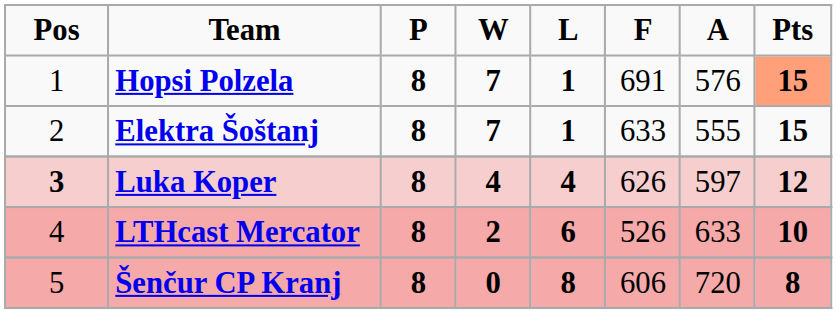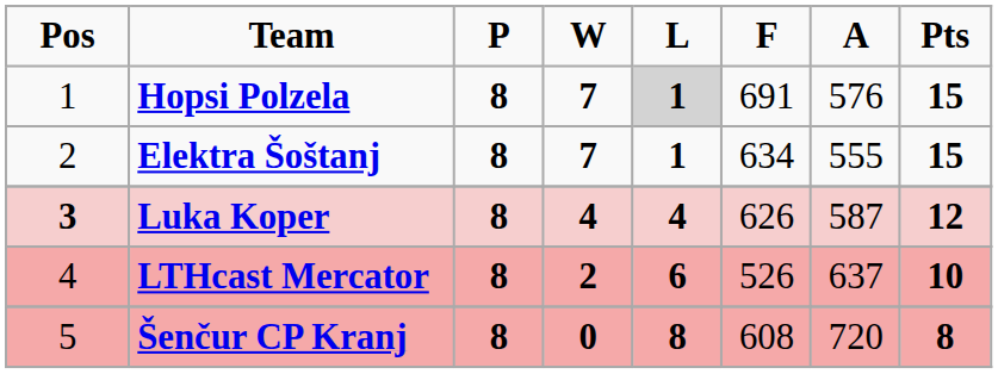Hopsi Polzela | L: no background -> lightgrey background
Hopsi Polzela | Pts: lightsalmon background -> no background
Elektra Šoštanj | F: 633 -> 634
Luka Koper | A: 597 -> 587
LTHcast Mercator | A: 633 -> 637
Šenčur CP Kranj | F: 606 -> 608
